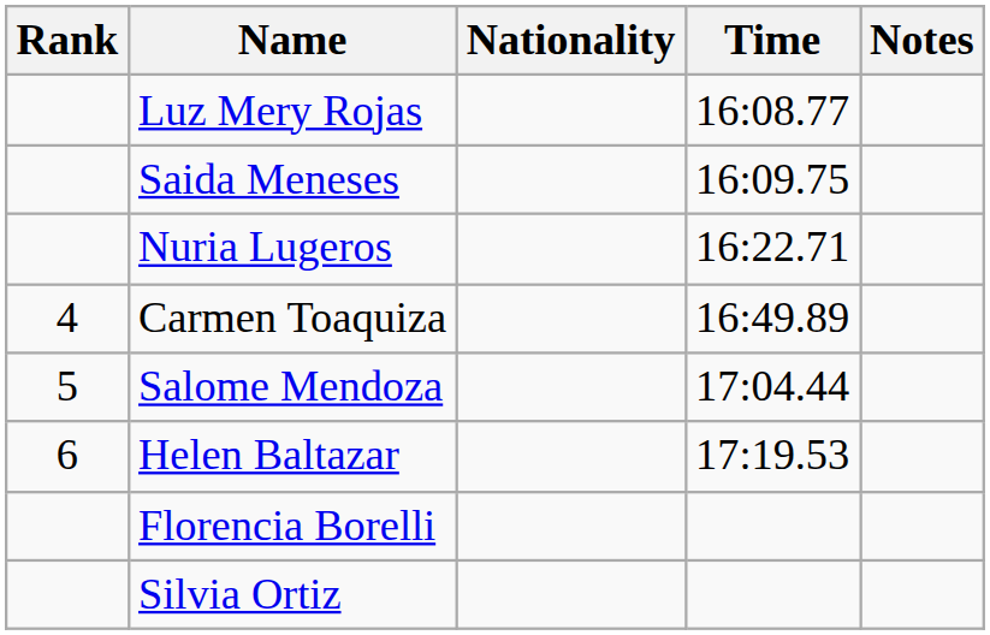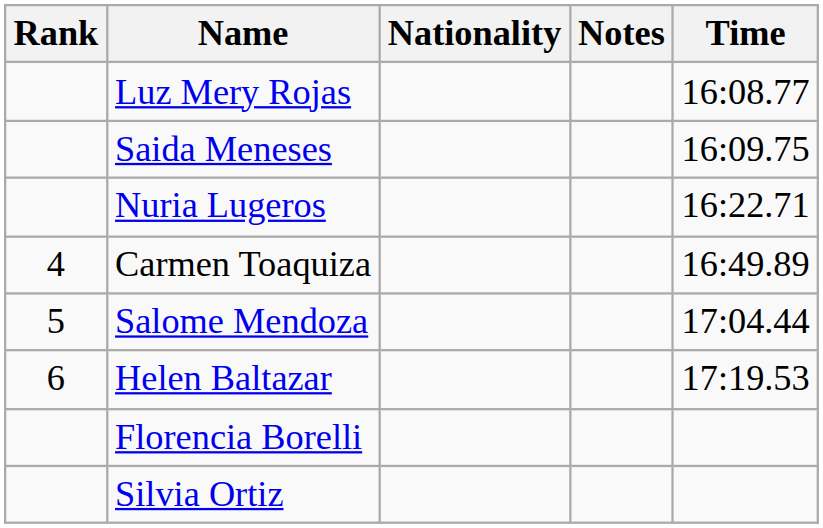columns swapped: Time <-> Notes
